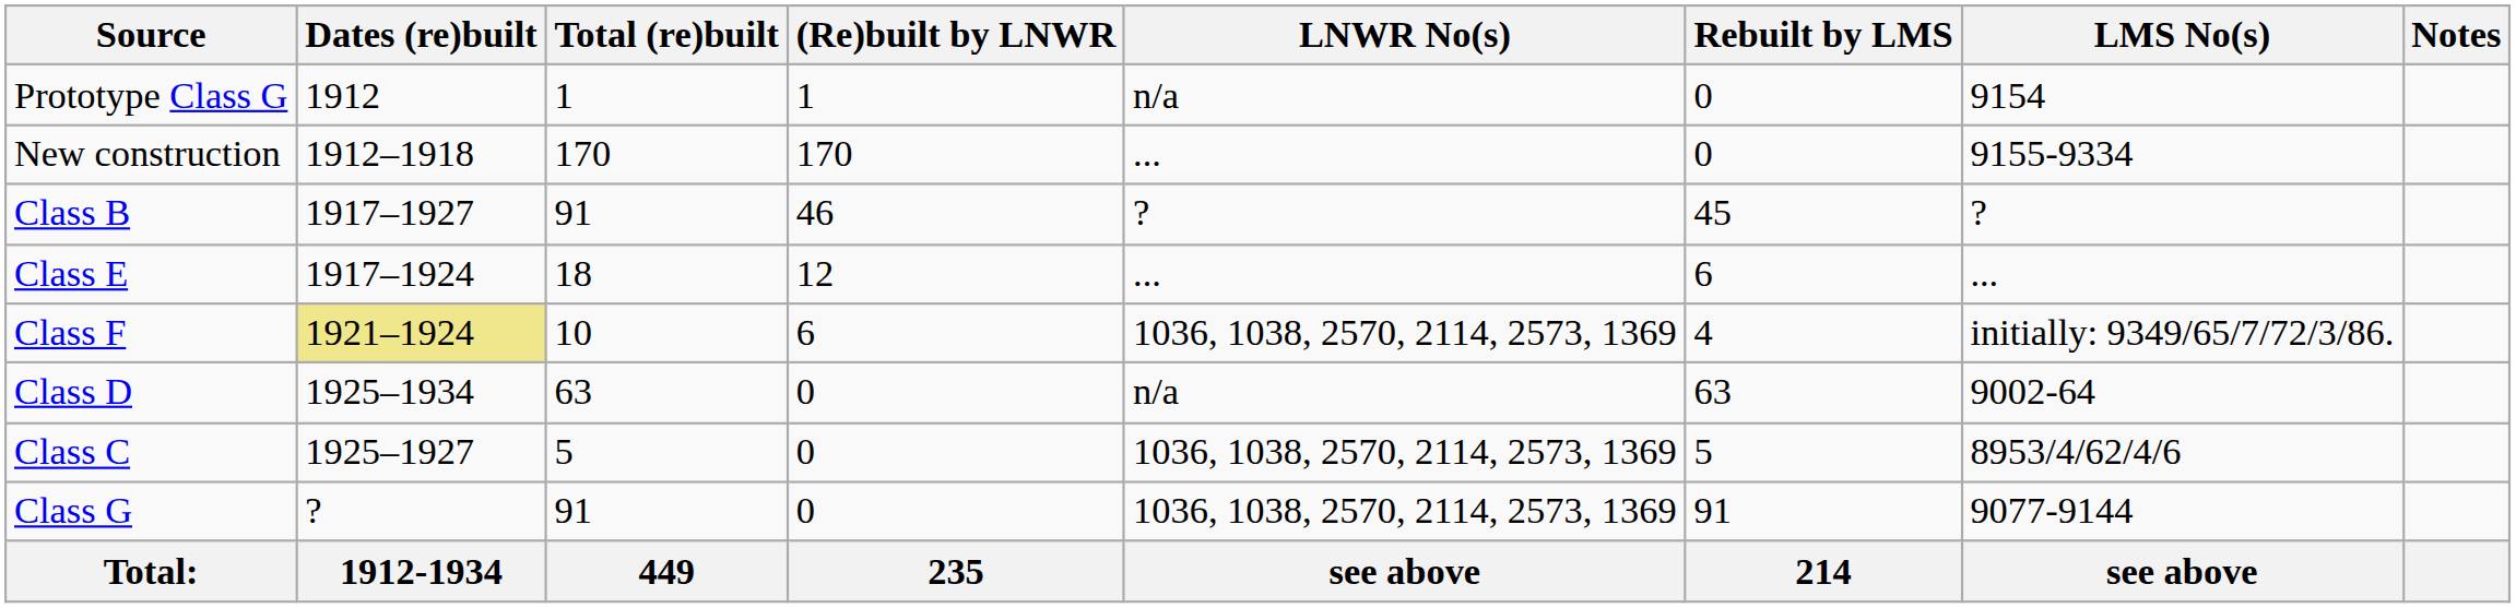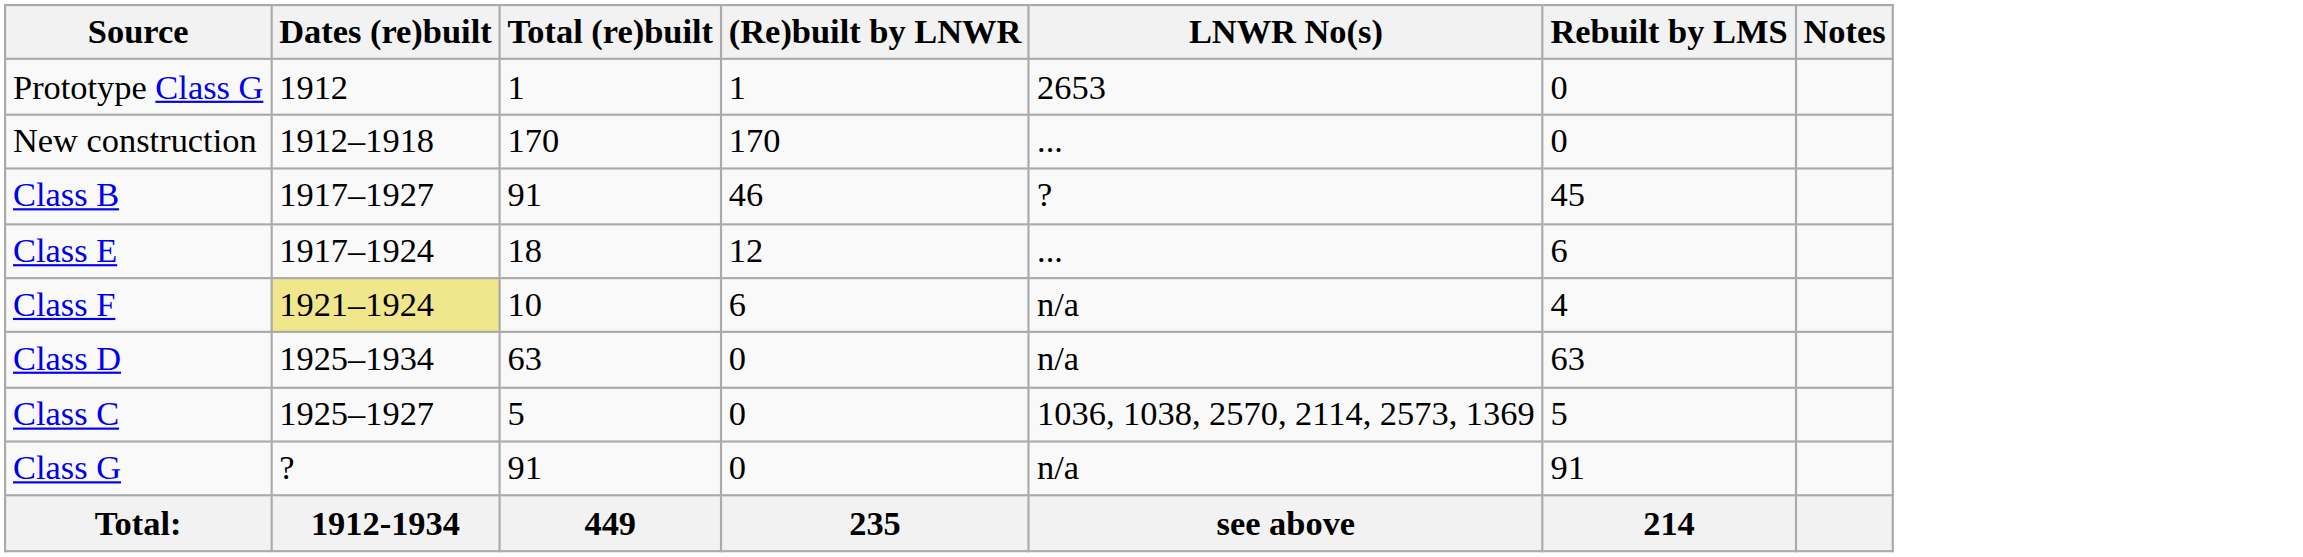- column: LMS No(s) | 9154 | 9155-9334 | ? | ... | initially: 9349/65/7/72/3/86. | 9002-64 | 8953/4/62/4/6 | 9077-9144 | see above
Prototype Class G | LNWR No(s): n/a -> 2653
Class F | LNWR No(s): 1036, 1038, 2570, 2114, 2573, 1369 -> n/a
Class G | LNWR No(s): 1036, 1038, 2570, 2114, 2573, 1369 -> n/a
